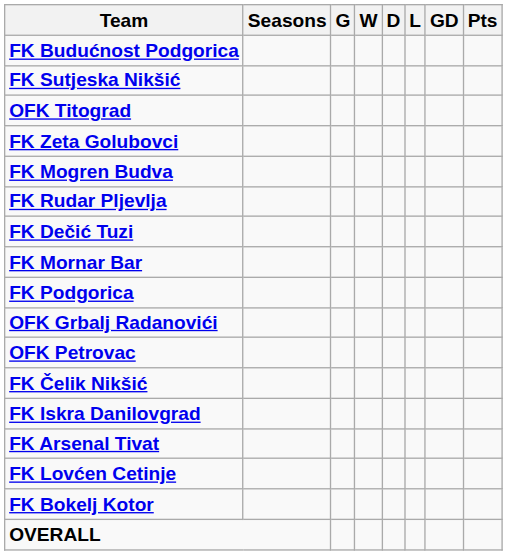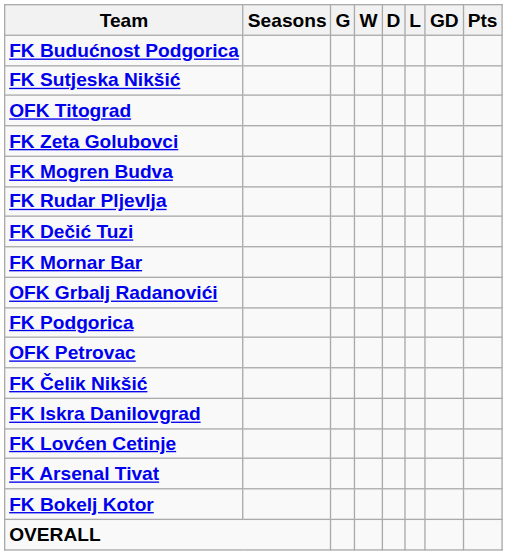rows swapped: OFK Grbalj Radanovići <-> FK Podgorica
rows swapped: FK Lovćen Cetinje <-> FK Arsenal Tivat
